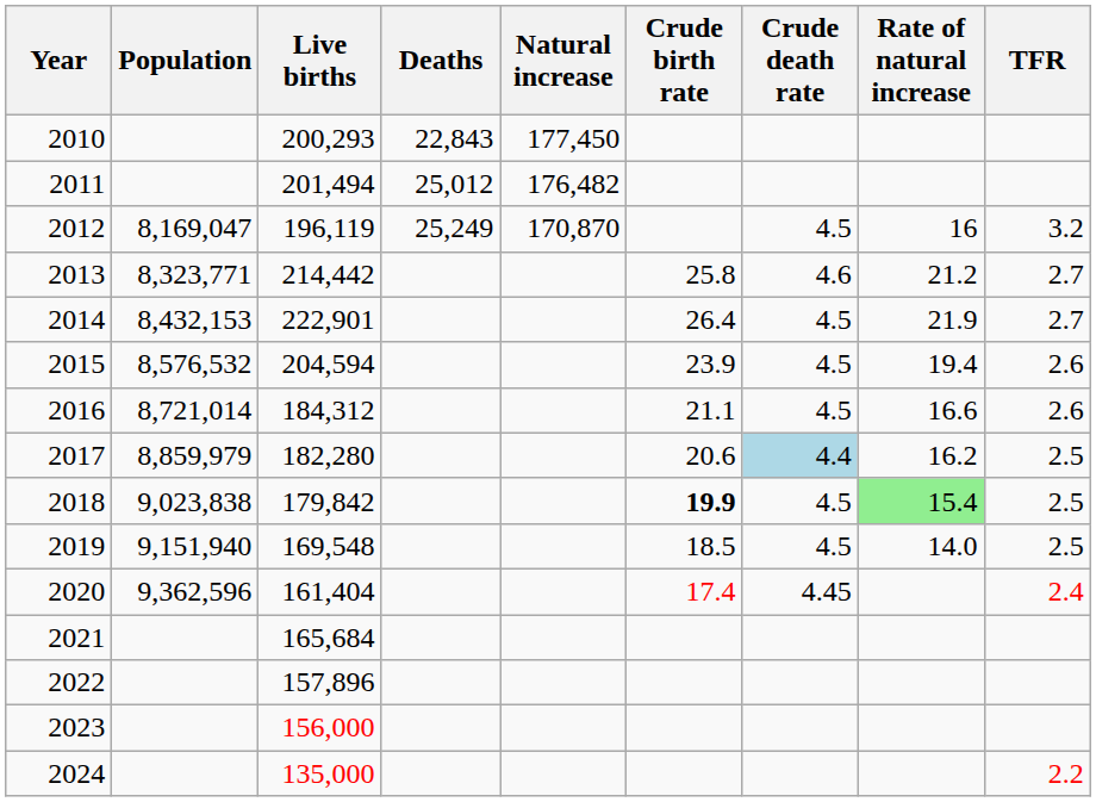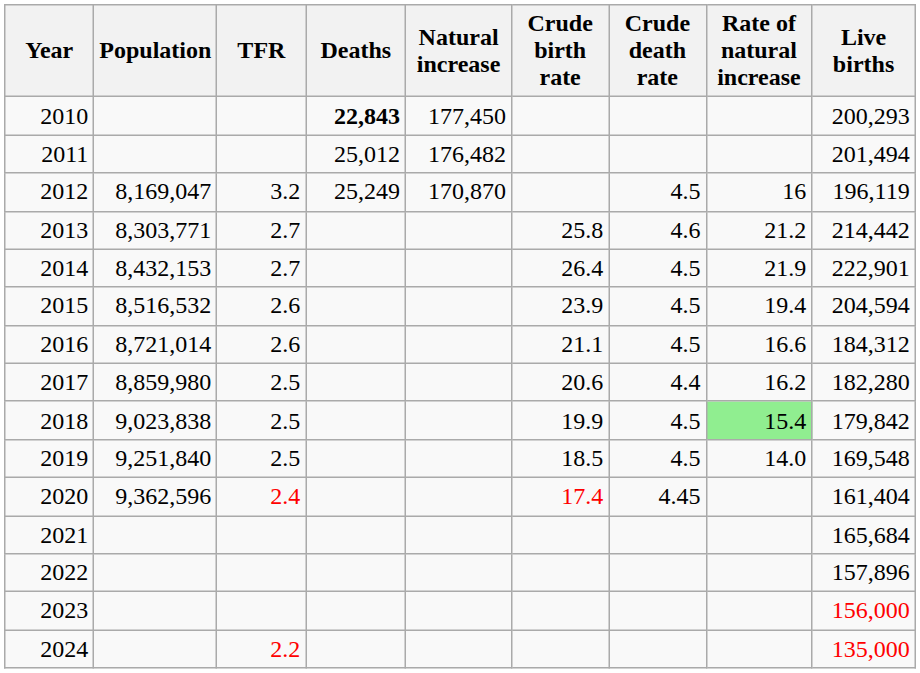columns swapped: Live births <-> TFR
2010 | Deaths: normal -> bold
2013 | Population: 8,323,771 -> 8,303,771
2015 | Population: 8,576,532 -> 8,516,532
2017 | Population: 8,859,979 -> 8,859,980
2017 | Crude death rate: lightblue background -> no background
2018 | Crude birth rate: bold -> normal
2019 | Population: 9,151,940 -> 9,251,840
